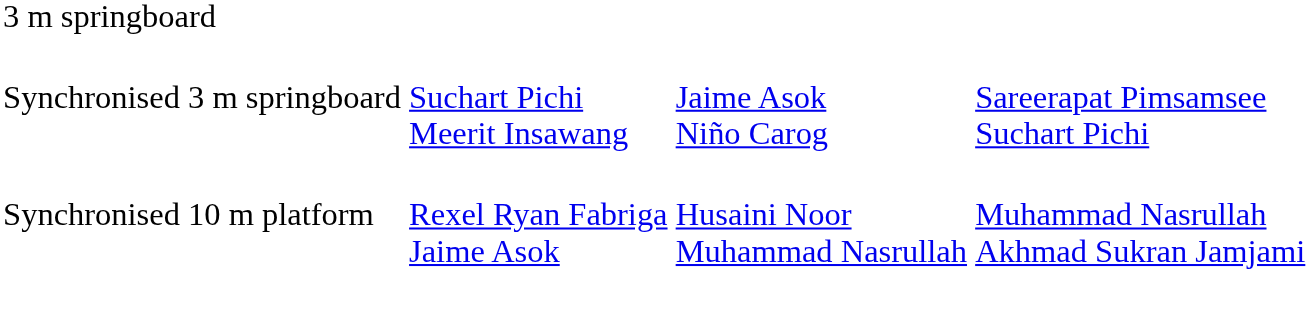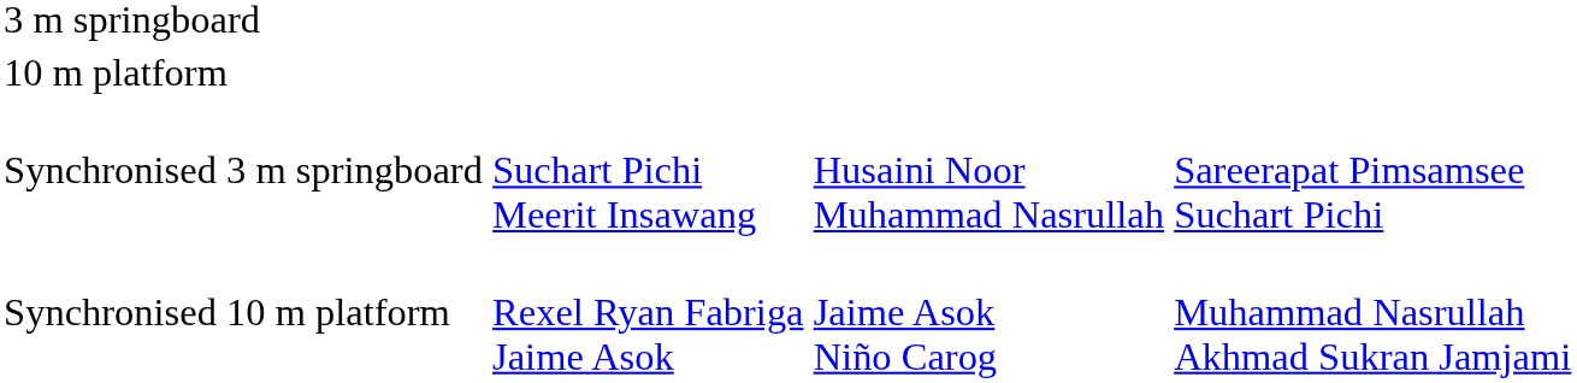+ row: 10 m platform
Synchronised 3 m springboard | column 3: Jaime Asok Niño Carog -> Husaini Noor Muhammad Nasrullah
Synchronised 10 m platform | column 3: Husaini Noor Muhammad Nasrullah -> Jaime Asok Niño Carog
